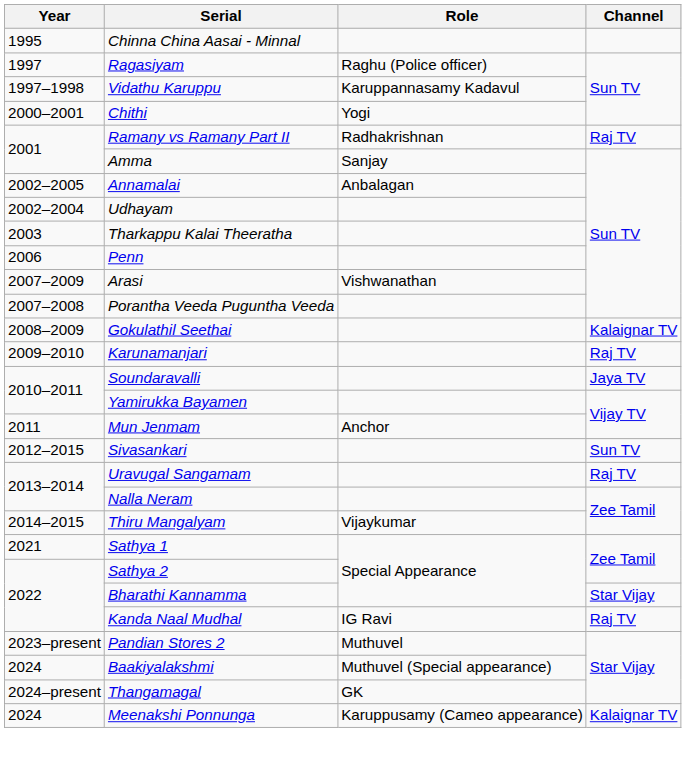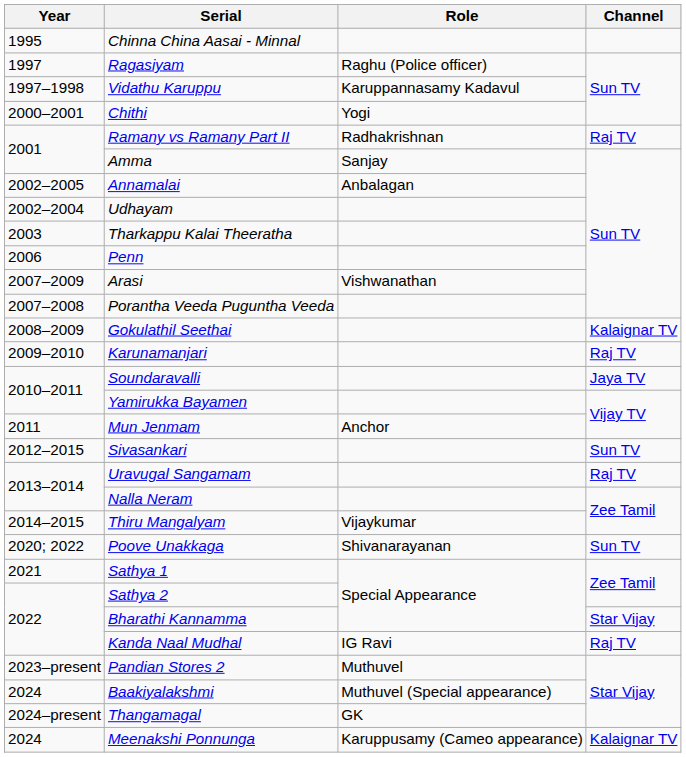+ row: 2020; 2022 | Poove Unakkaga | Shivanarayanan | Sun TV
